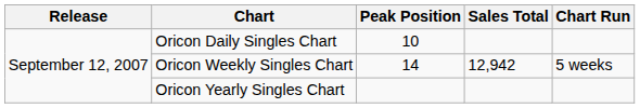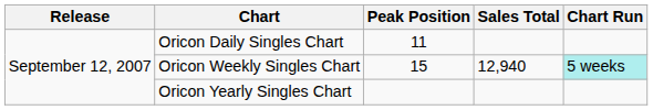Oricon Daily Singles Chart | Peak Position: 10 -> 11
Oricon Weekly Singles Chart | Peak Position: 14 -> 15
Oricon Weekly Singles Chart | Sales Total: 12,942 -> 12,940
Oricon Weekly Singles Chart | Chart Run: no background -> paleturquoise background
